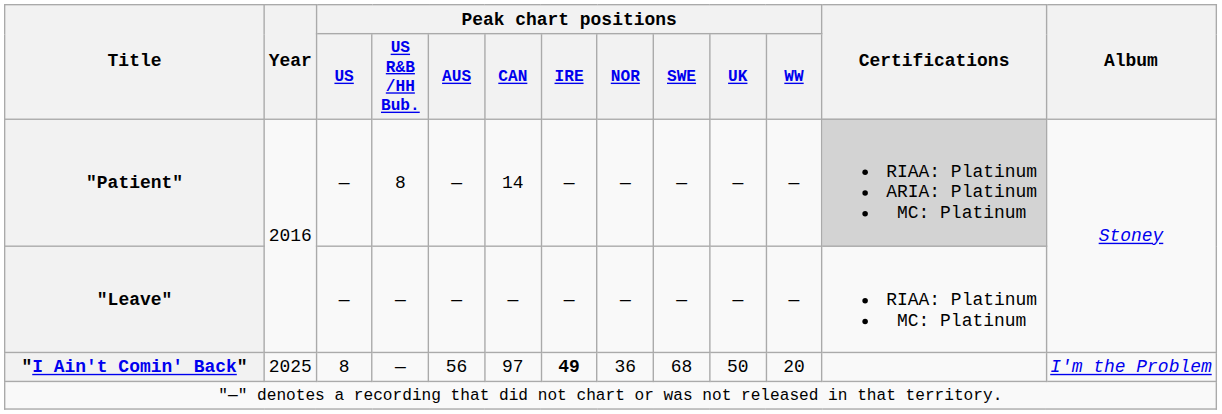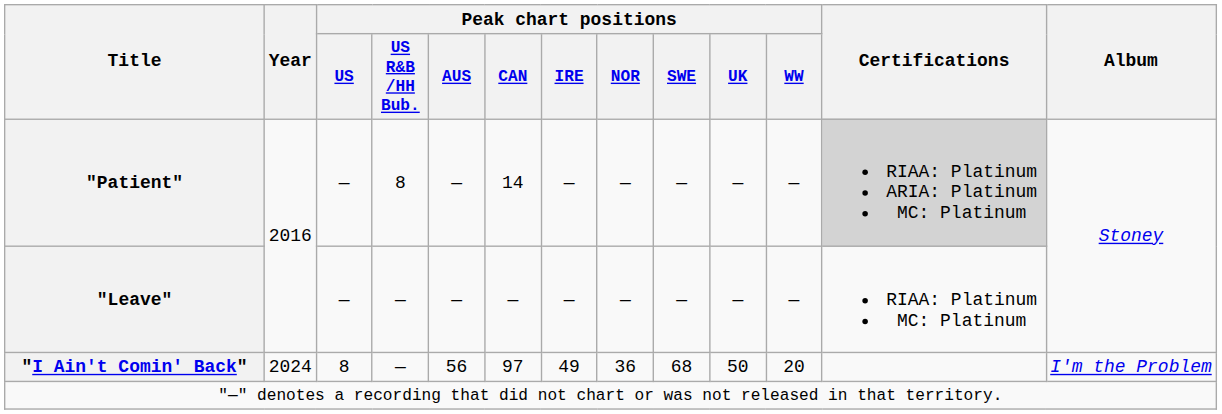"I Ain't Comin' Back" | Year: 2025 -> 2024
"I Ain't Comin' Back" | Peak chart positions / IRE: bold -> normal
